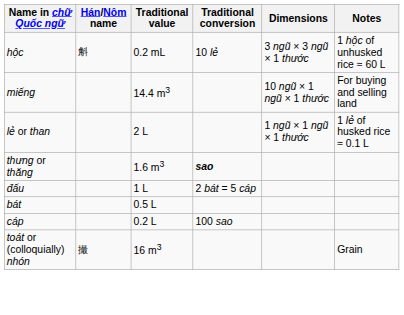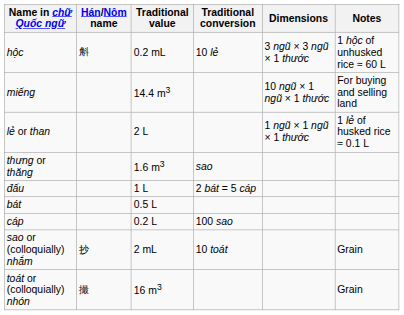thưng or thăng | Traditional conversion: bold -> normal
+ row: sao or (colloquially) nhắm | 抄 | 2 mL | 10 toát | Grain
